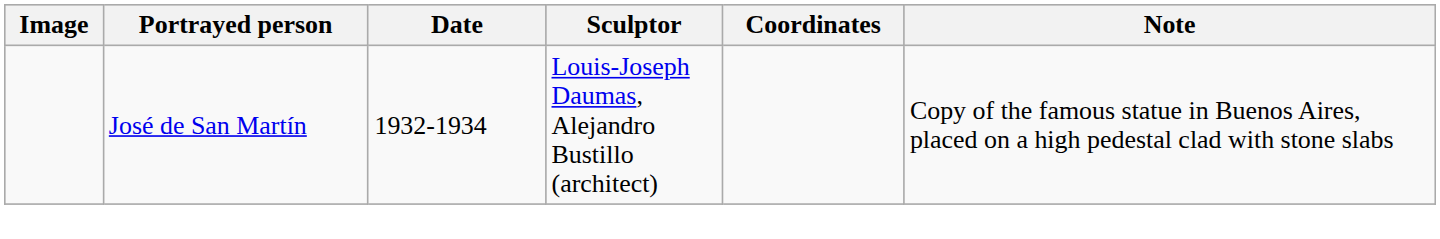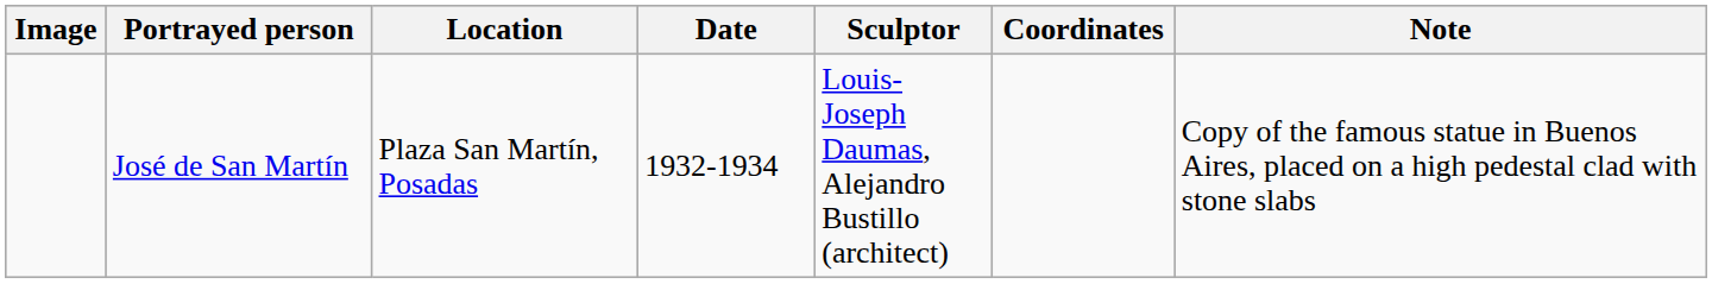+ column: Location | Plaza San Martín, Posadas
